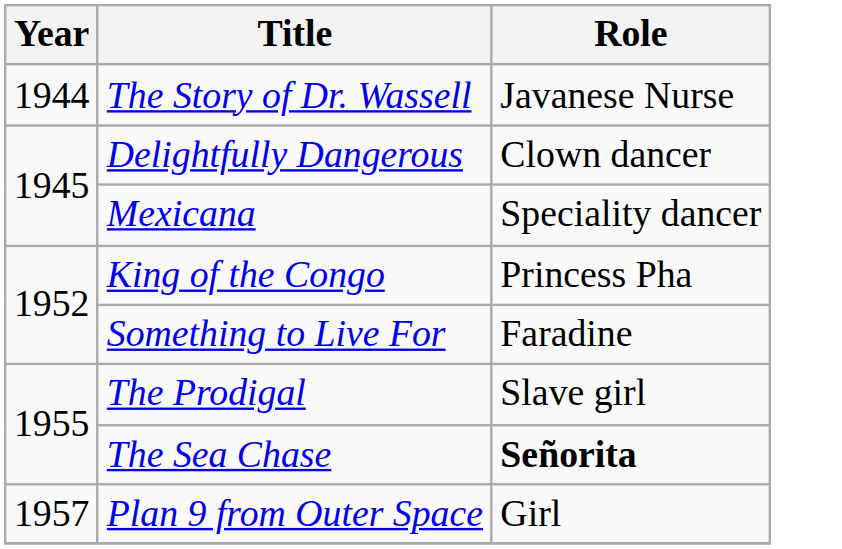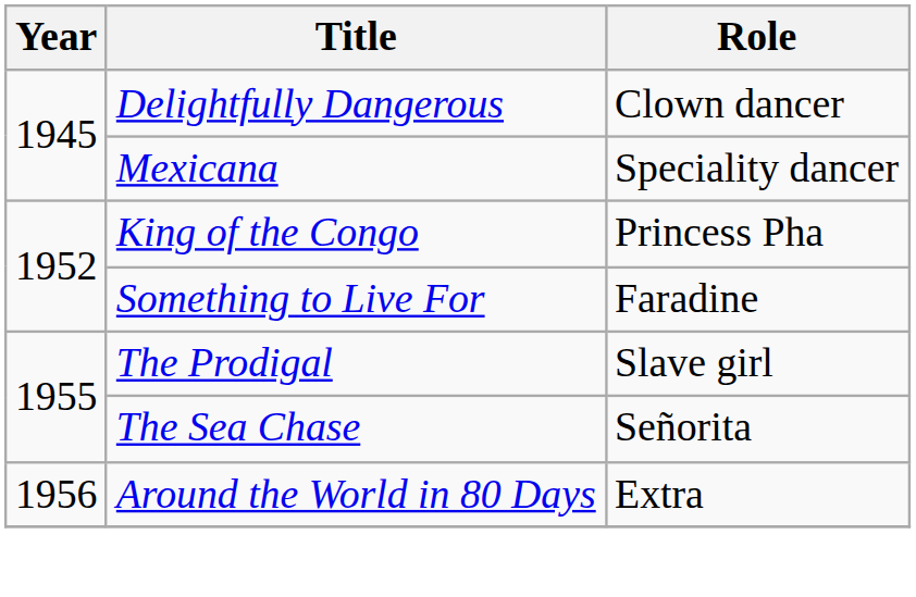- row: 1944 | The Story of Dr. Wassell | Javanese Nurse
The Sea Chase | Role: bold -> normal
+ row: 1956 | Around the World in 80 Days | Extra
- row: 1957 | Plan 9 from Outer Space | Girl
